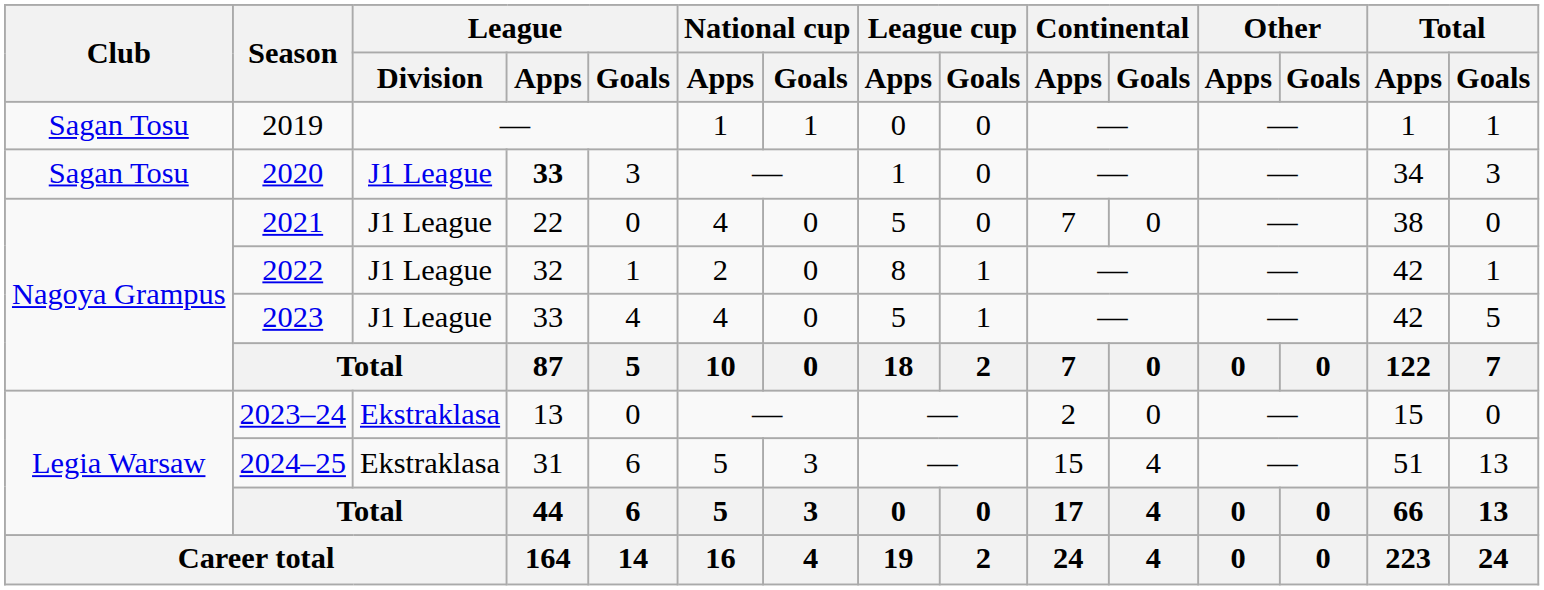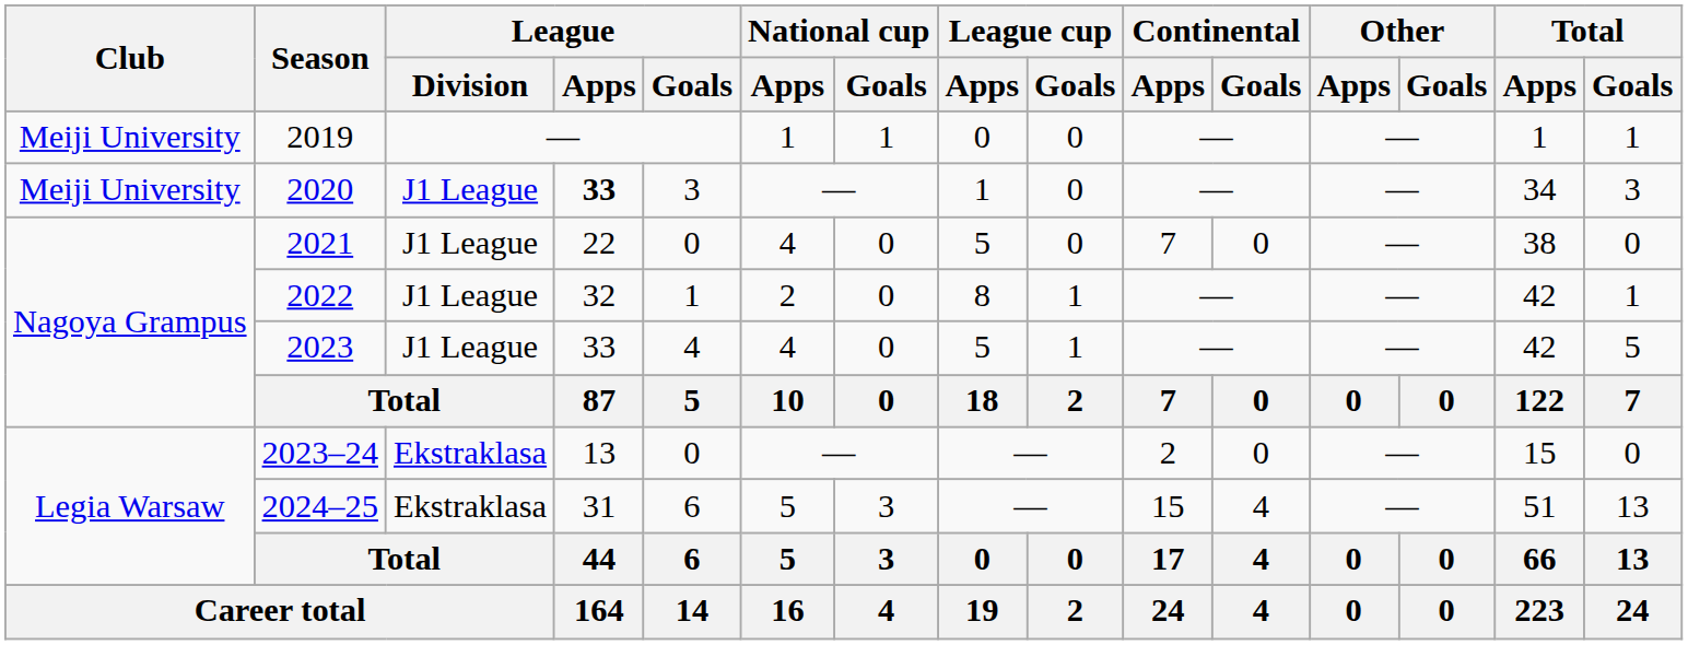2019 | Club: Sagan Tosu -> Meiji University
2020 | Club: Sagan Tosu -> Meiji University
